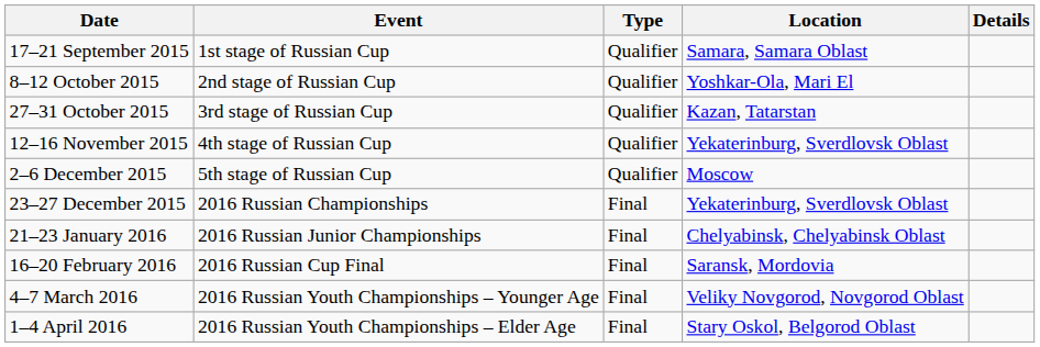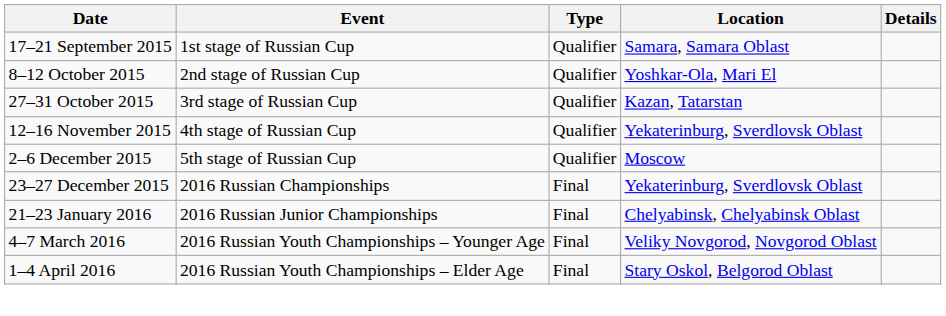- row: 16–20 February 2016 | 2016 Russian Cup Final | Final | Saransk, Mordovia
